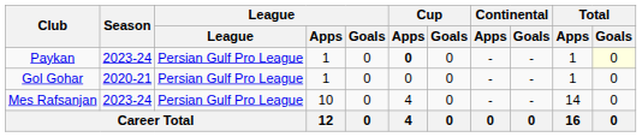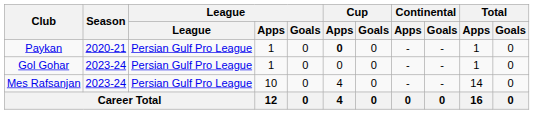Paykan | Season: 2023-24 -> 2020-21
Paykan | Total / Goals: lightyellow background -> no background
Gol Gohar | Season: 2020-21 -> 2023-24
